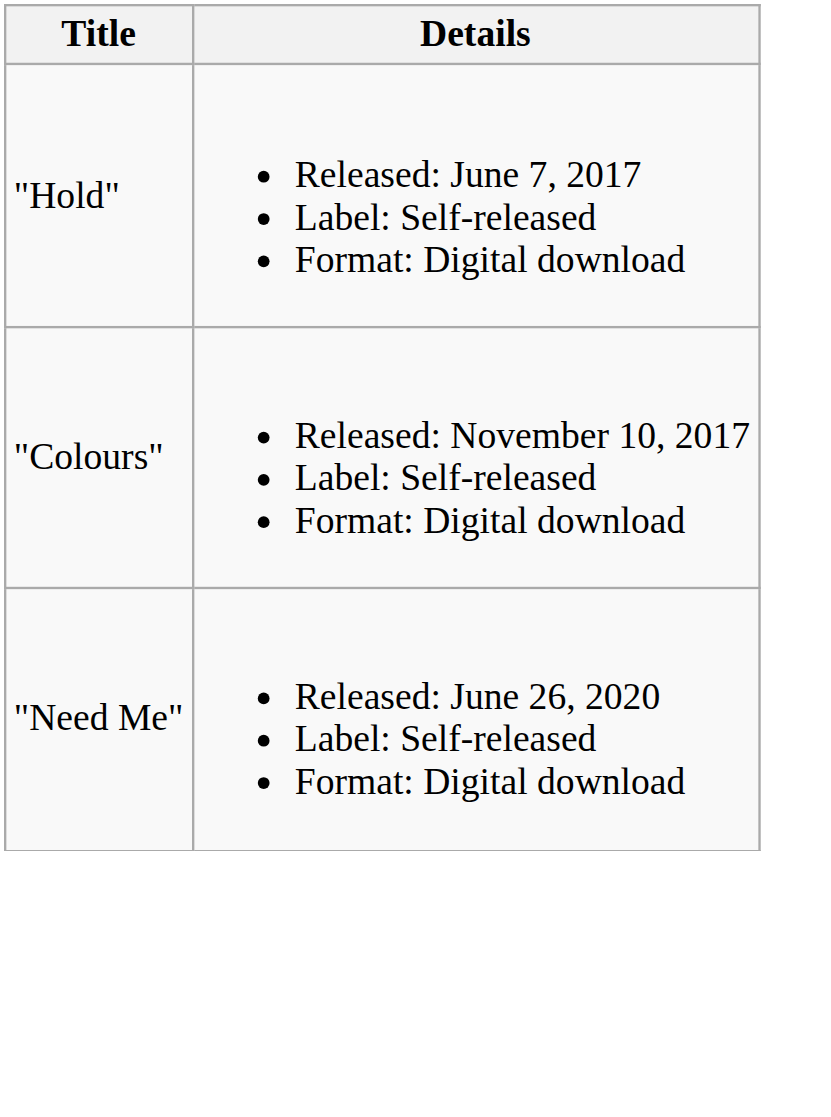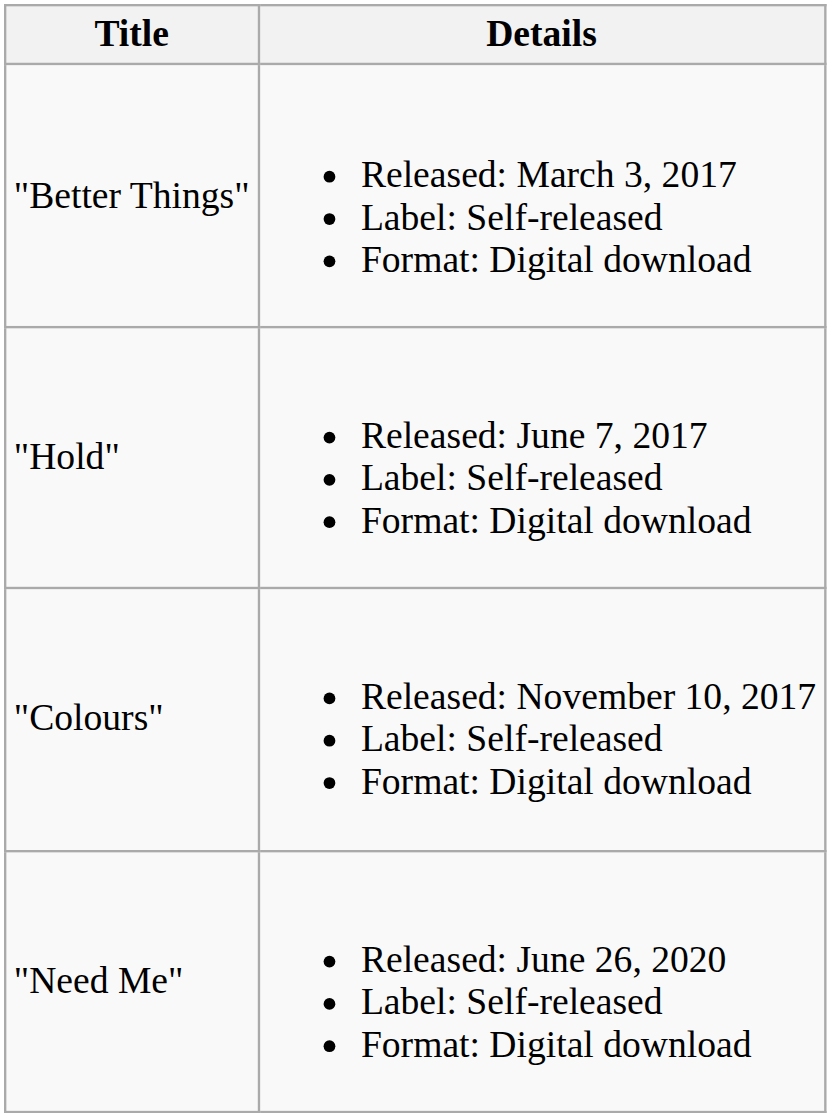+ row: "Better Things" | Released: March 3, 2017 Label: Self-released Format: Digital download
